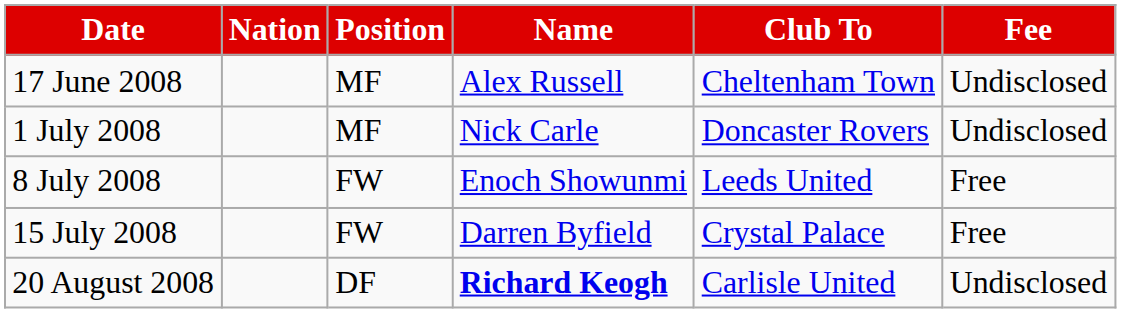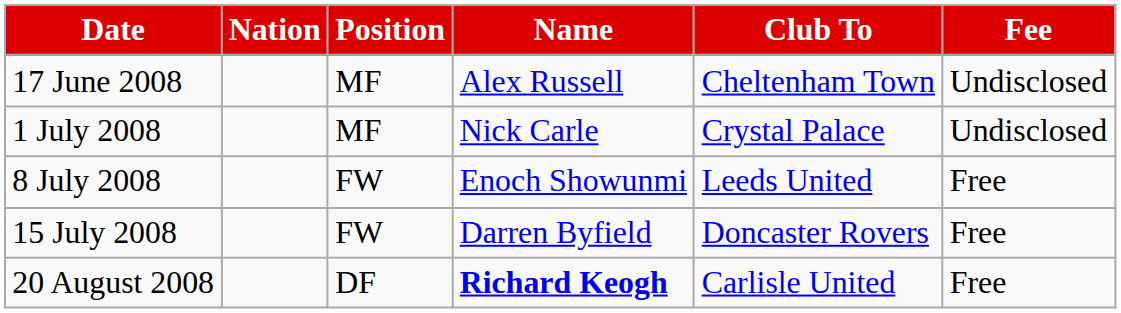1 July 2008 | Club To: Doncaster Rovers -> Crystal Palace
15 July 2008 | Club To: Crystal Palace -> Doncaster Rovers
20 August 2008 | Fee: Undisclosed -> Free
